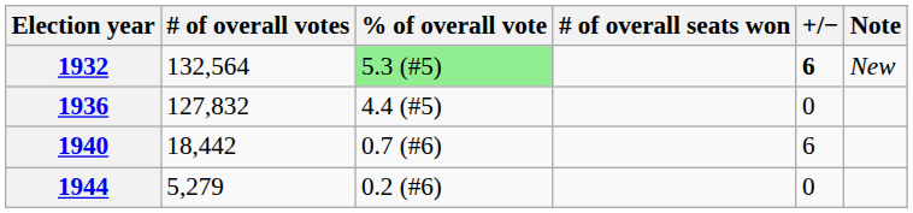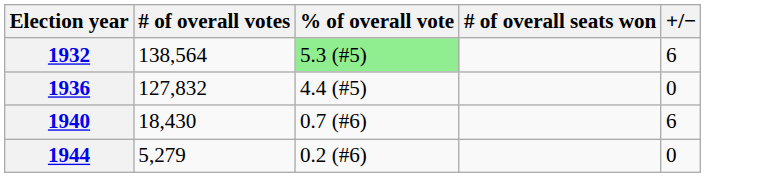- column: Note | New
1932 | # of overall votes: 132,564 -> 138,564
1932 | +/−: bold -> normal
1940 | # of overall votes: 18,442 -> 18,430
